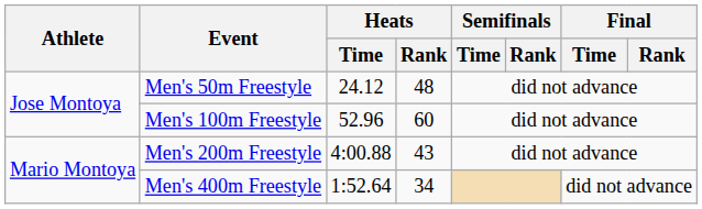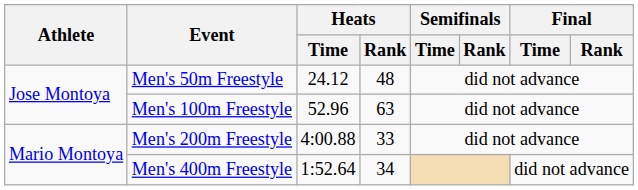Men's 100m Freestyle | Heats / Rank: 60 -> 63
Men's 200m Freestyle | Heats / Rank: 43 -> 33
